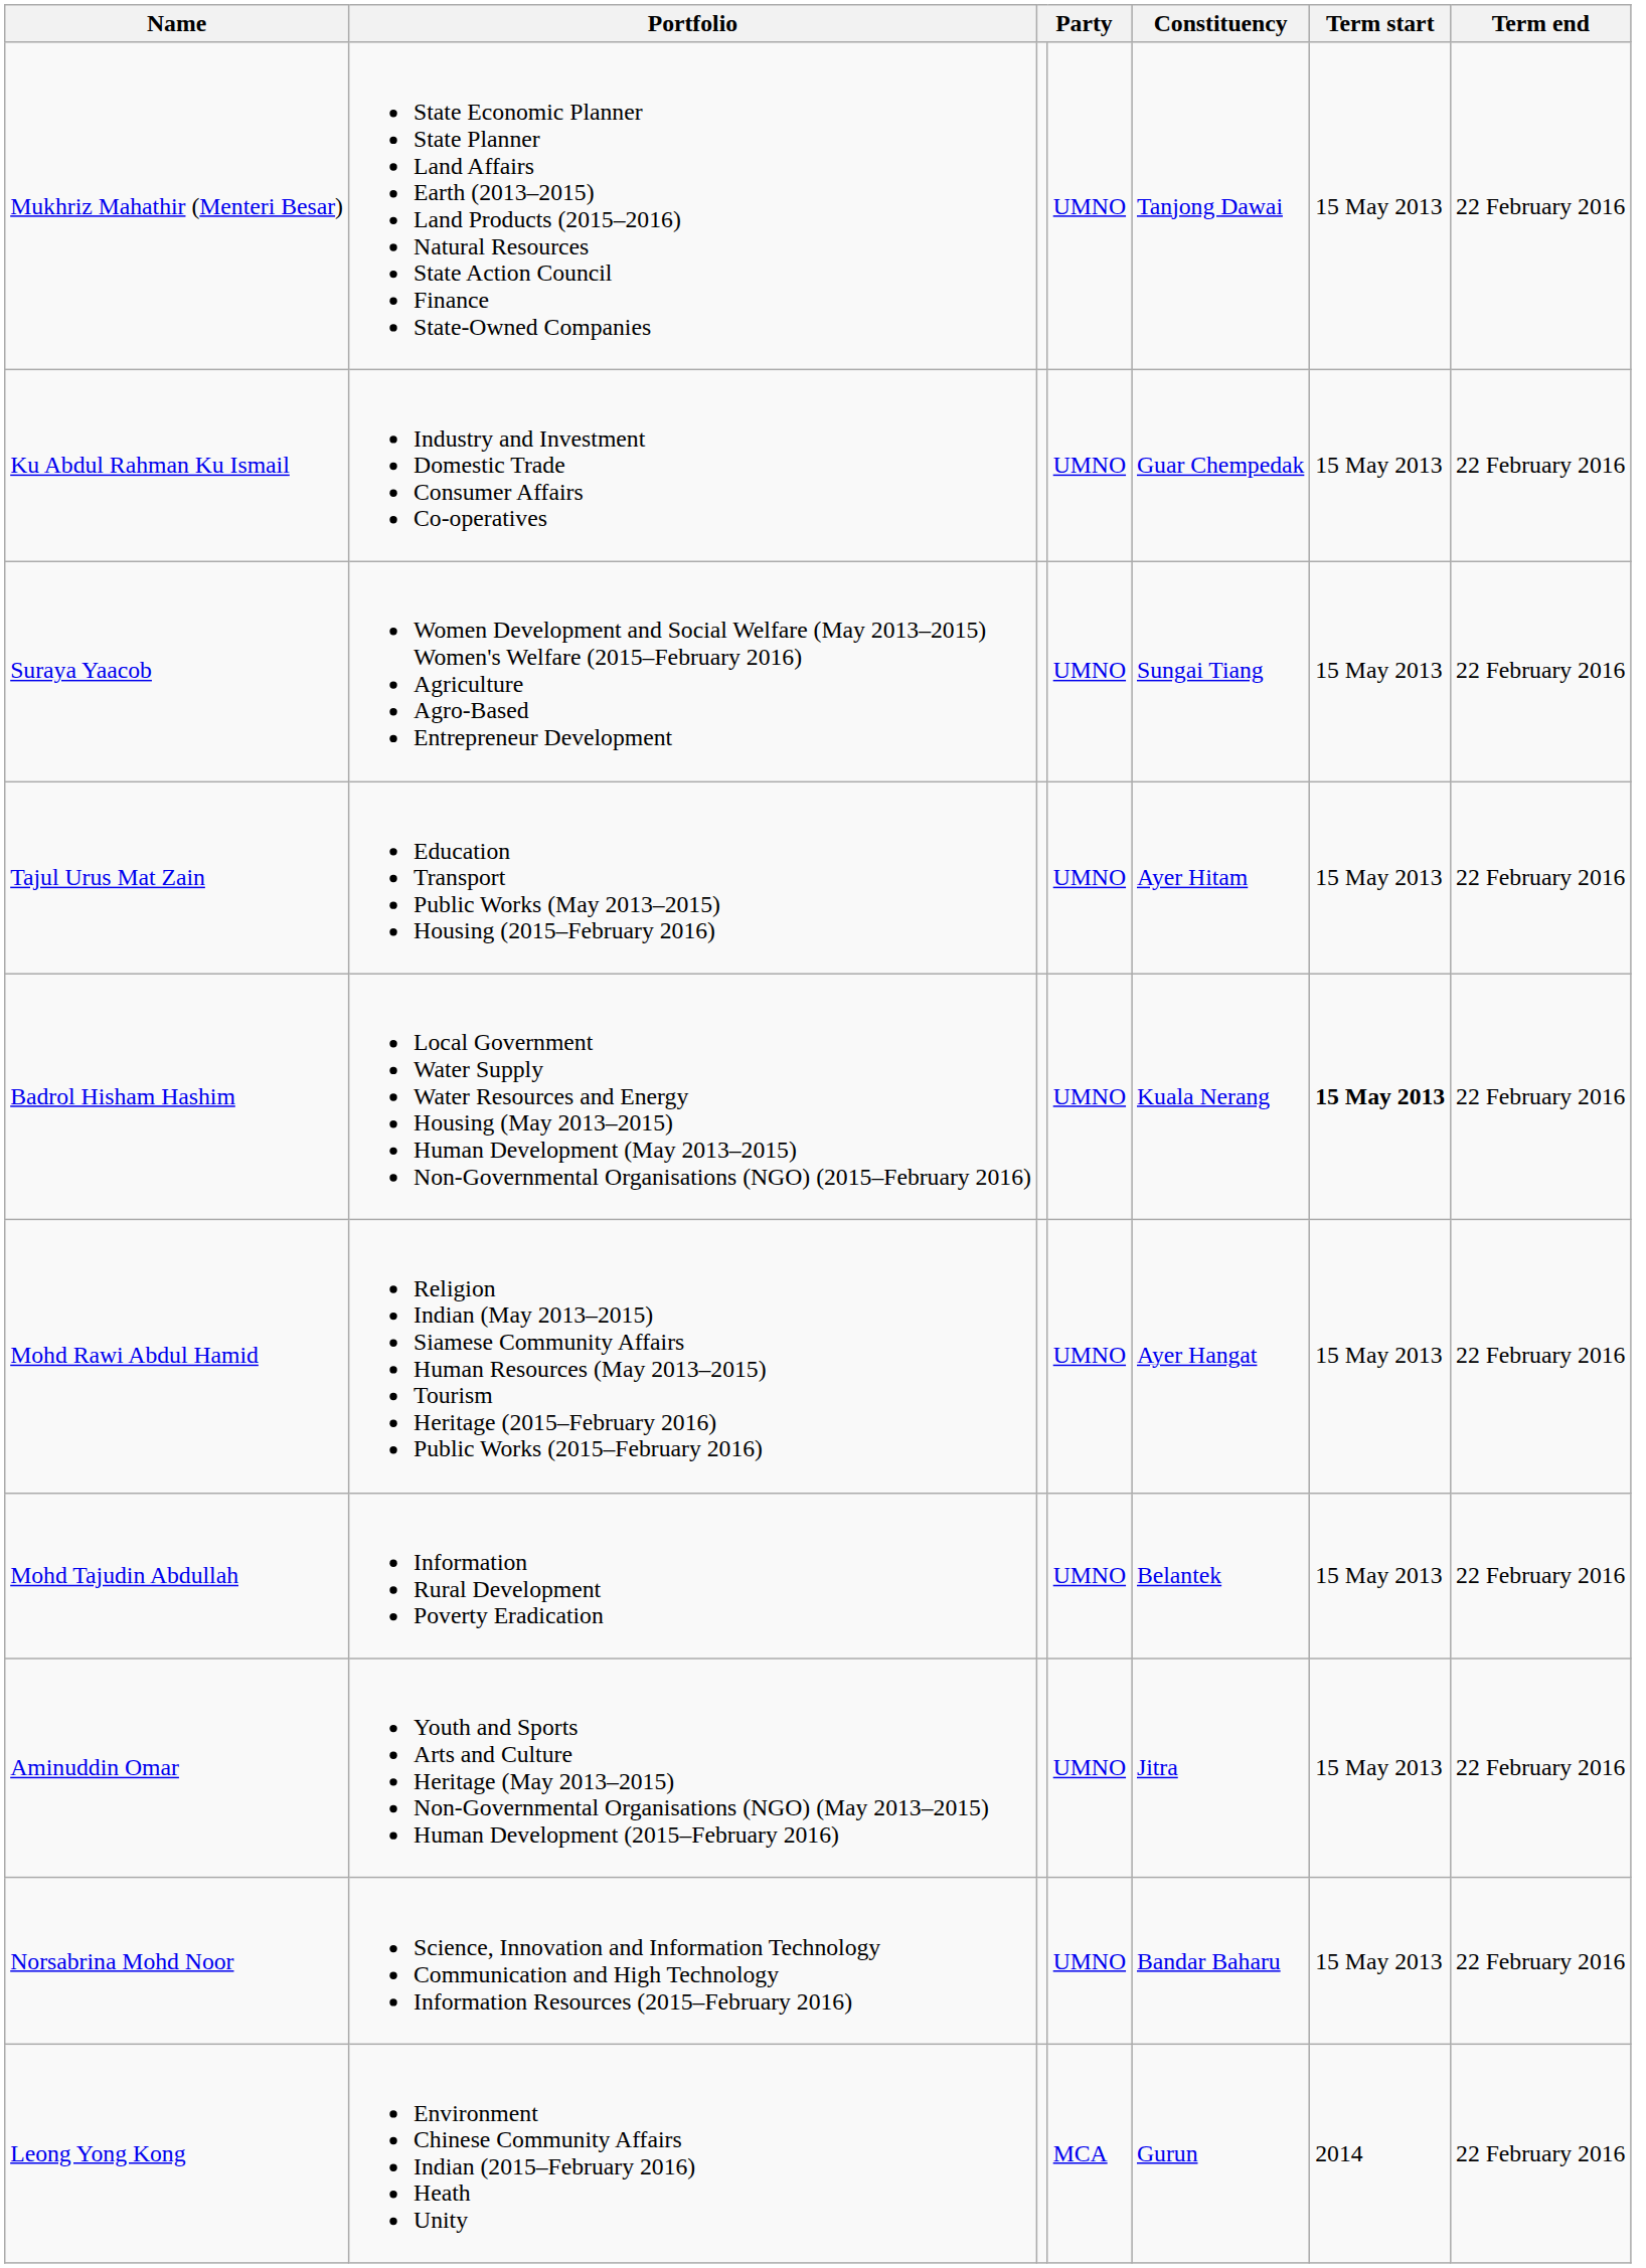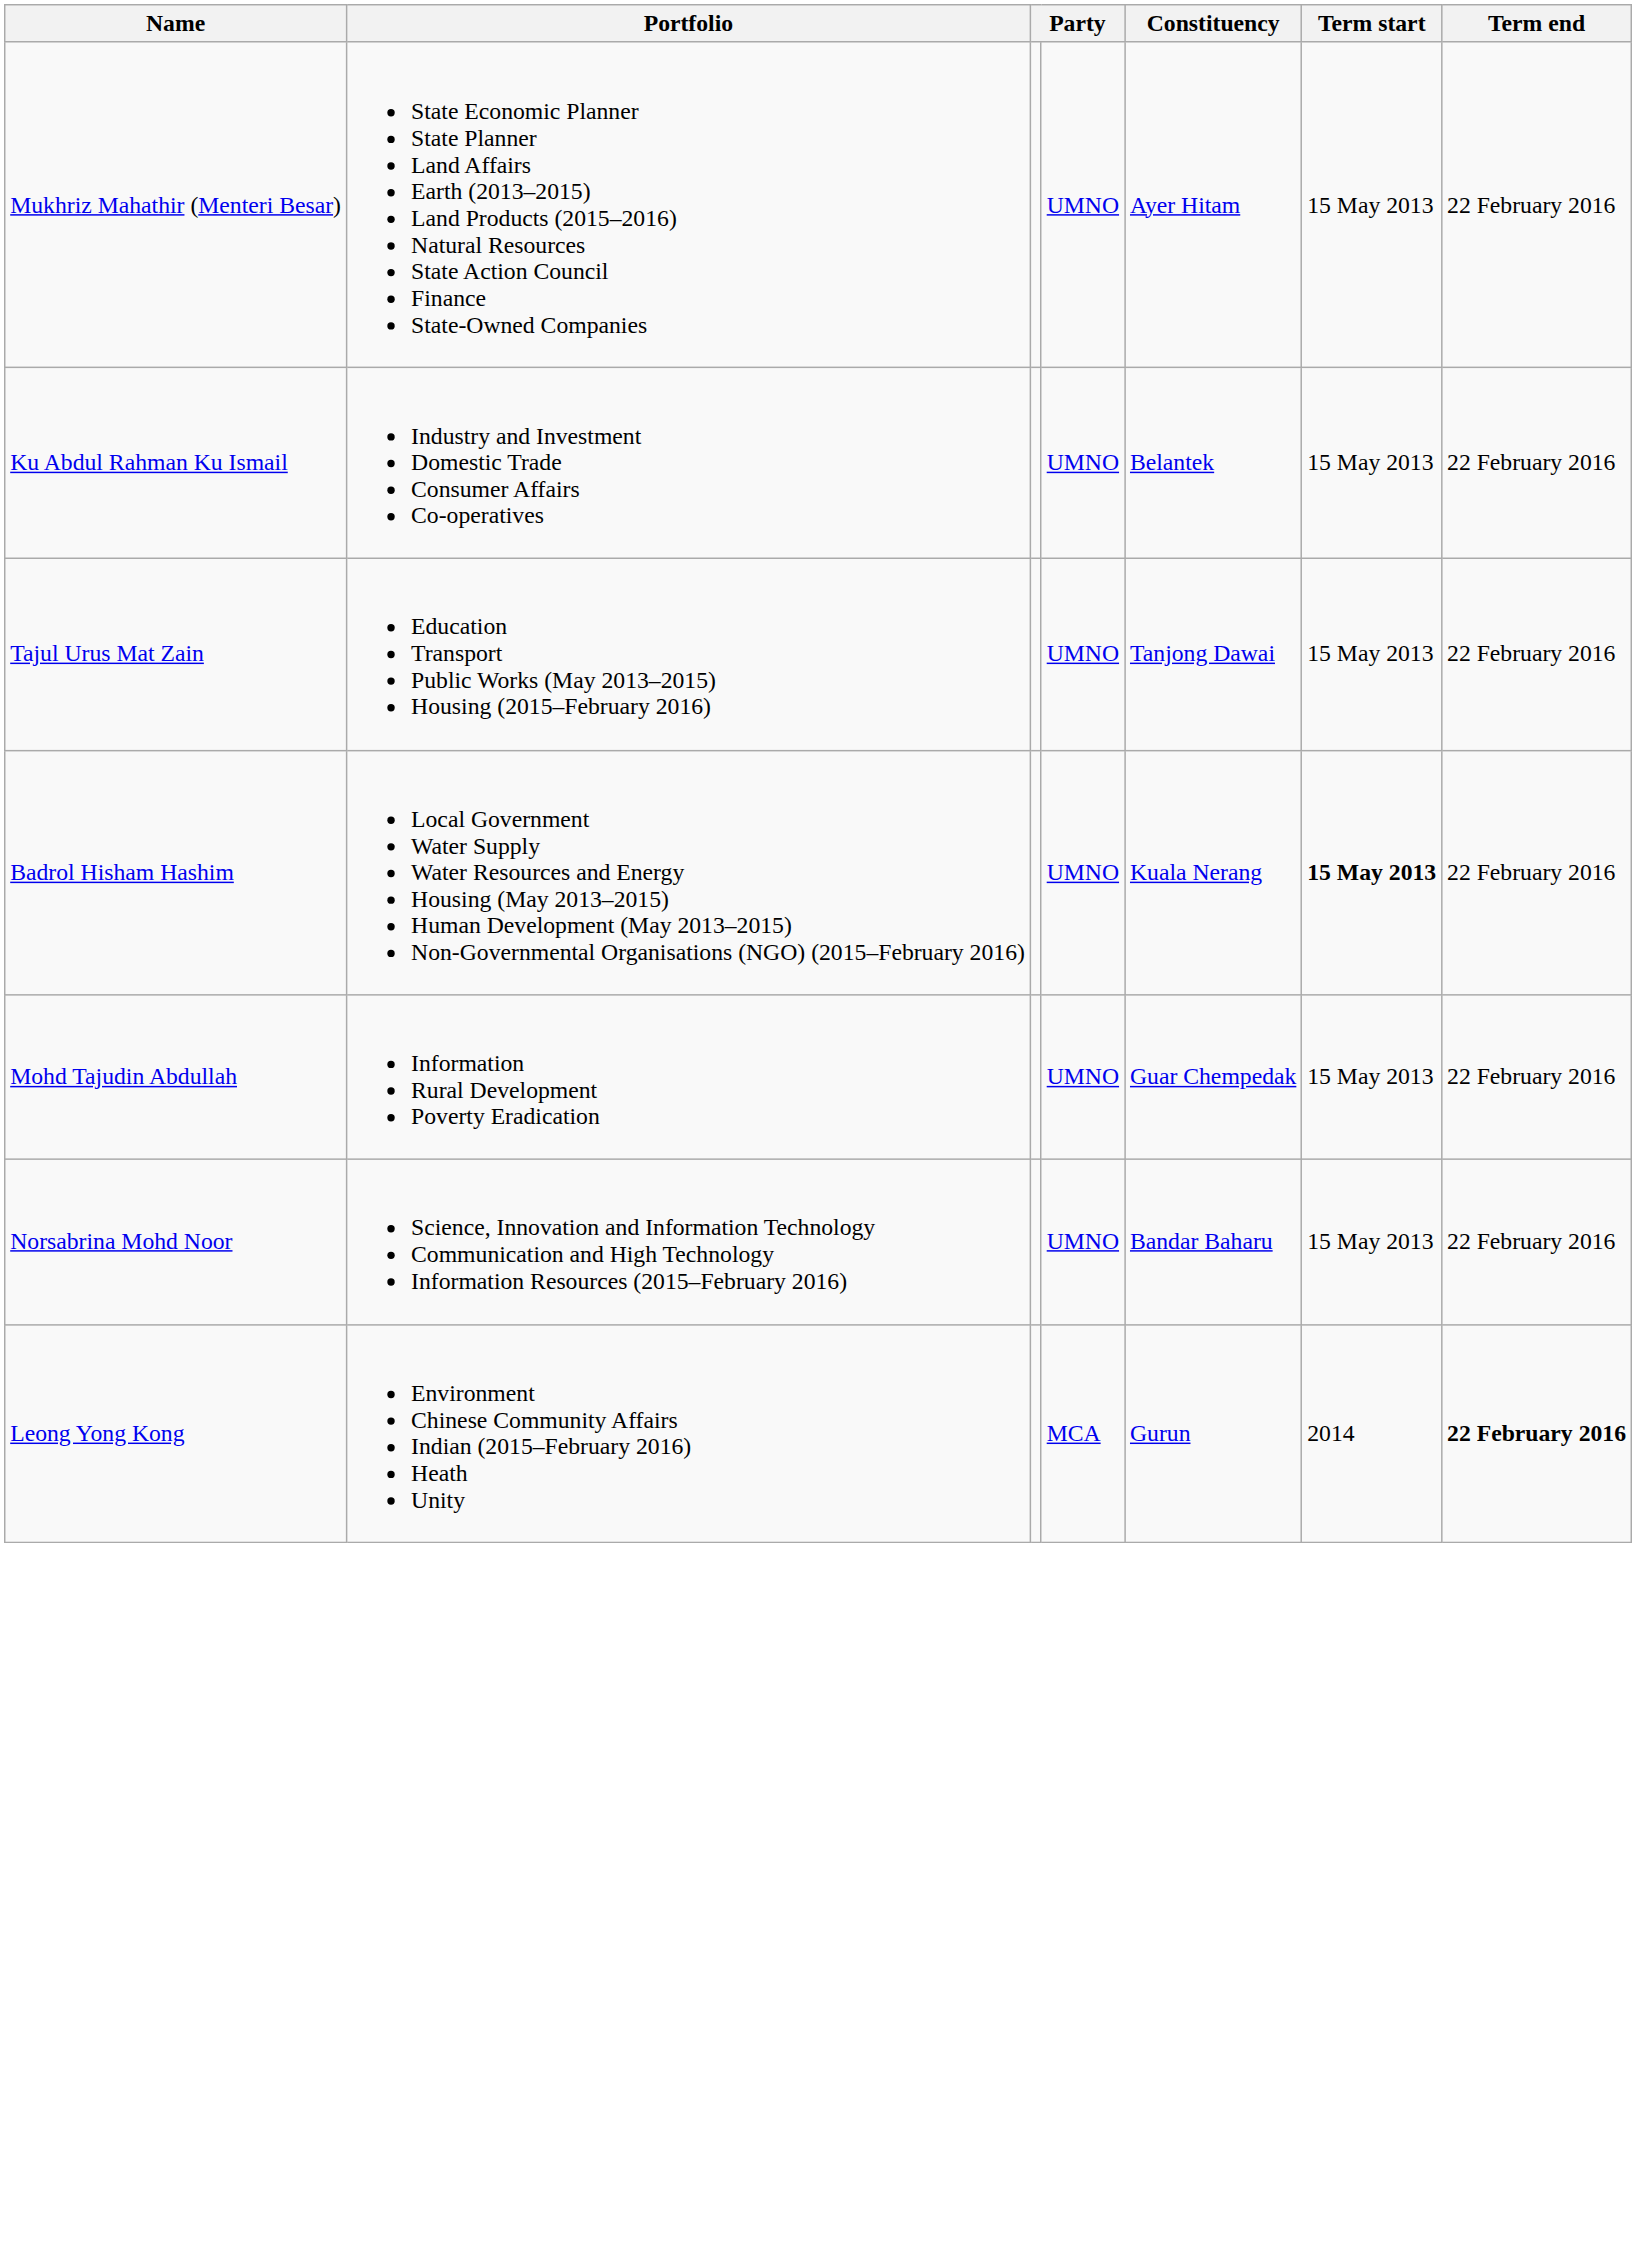Mukhriz Mahathir (Menteri Besar) | Constituency: Tanjong Dawai -> Ayer Hitam
Ku Abdul Rahman Ku Ismail | Constituency: Guar Chempedak -> Belantek
- row: Suraya Yaacob | Women Development and Social Welfare (May 2013–2015) Women's Welfare (2015–February 2016) Agriculture Agro-Based Entrepreneur Development | UMNO | Sungai Tiang | 15 May 2013 | 22 February 2016
Tajul Urus Mat Zain | Constituency: Ayer Hitam -> Tanjong Dawai
- row: Mohd Rawi Abdul Hamid | Religion Indian (May 2013–2015) Siamese Community Affairs Human Resources (May 2013–2015) Tourism Heritage (2015–February 2016) Public Works (2015–February 2016) | UMNO | Ayer Hangat | 15 May 2013 | 22 February 2016
Mohd Tajudin Abdullah | Constituency: Belantek -> Guar Chempedak
- row: Aminuddin Omar | Youth and Sports Arts and Culture Heritage (May 2013–2015) Non-Governmental Organisations (NGO) (May 2013–2015) Human Development (2015–February 2016) | UMNO | Jitra | 15 May 2013 | 22 February 2016
Leong Yong Kong | Term end: normal -> bold
